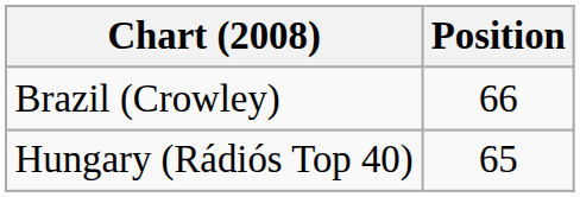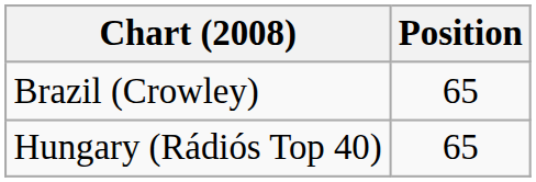Brazil (Crowley) | Position: 66 -> 65
